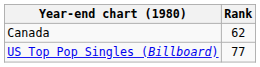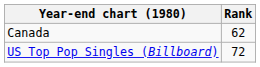US Top Pop Singles (Billboard) | Rank: 77 -> 72
